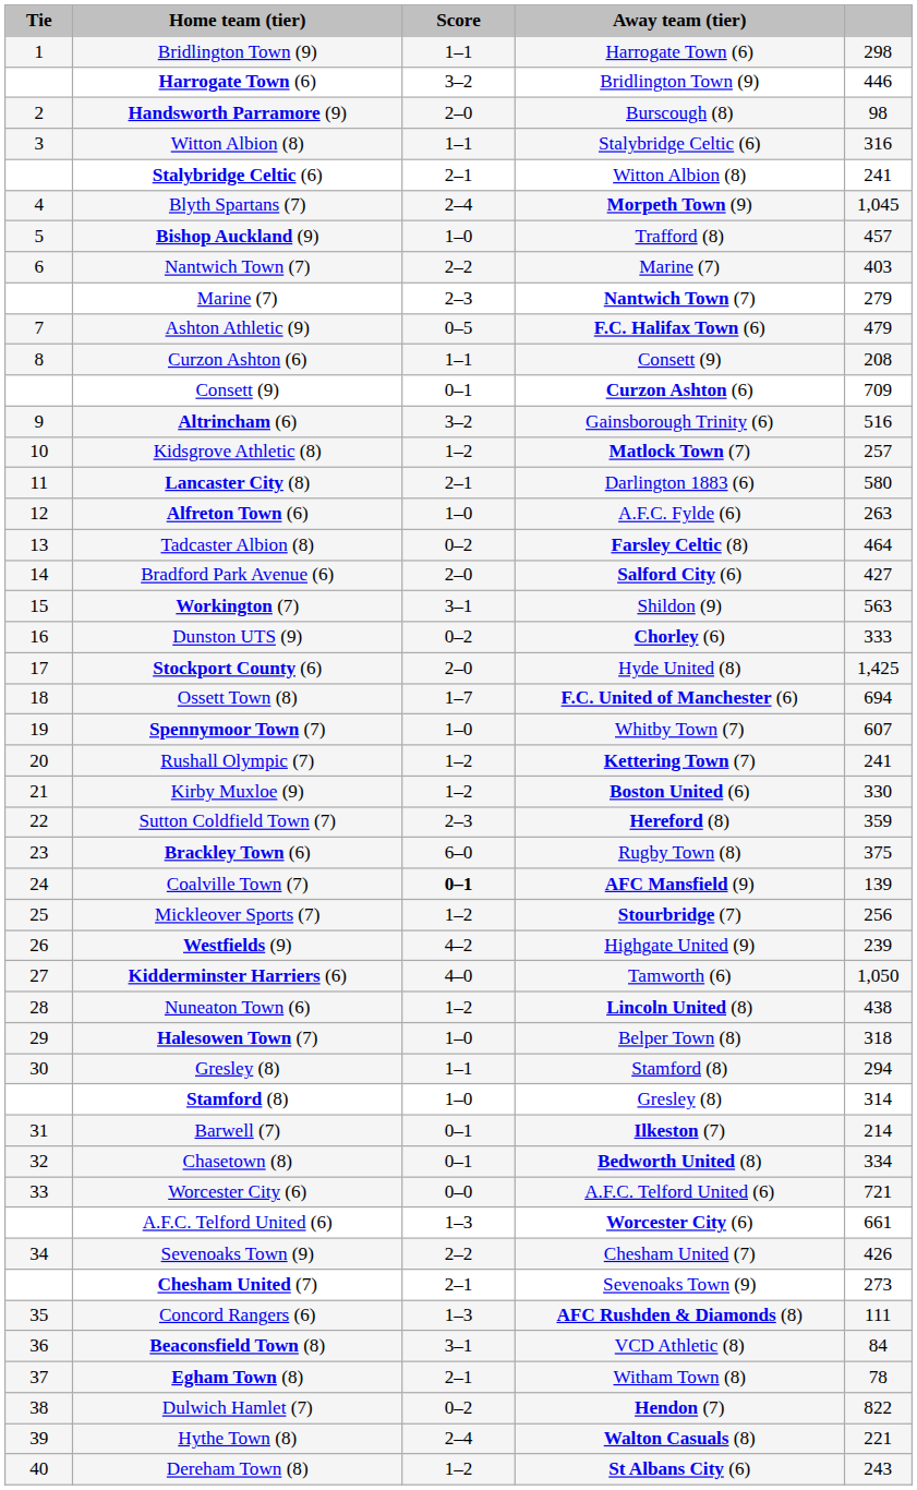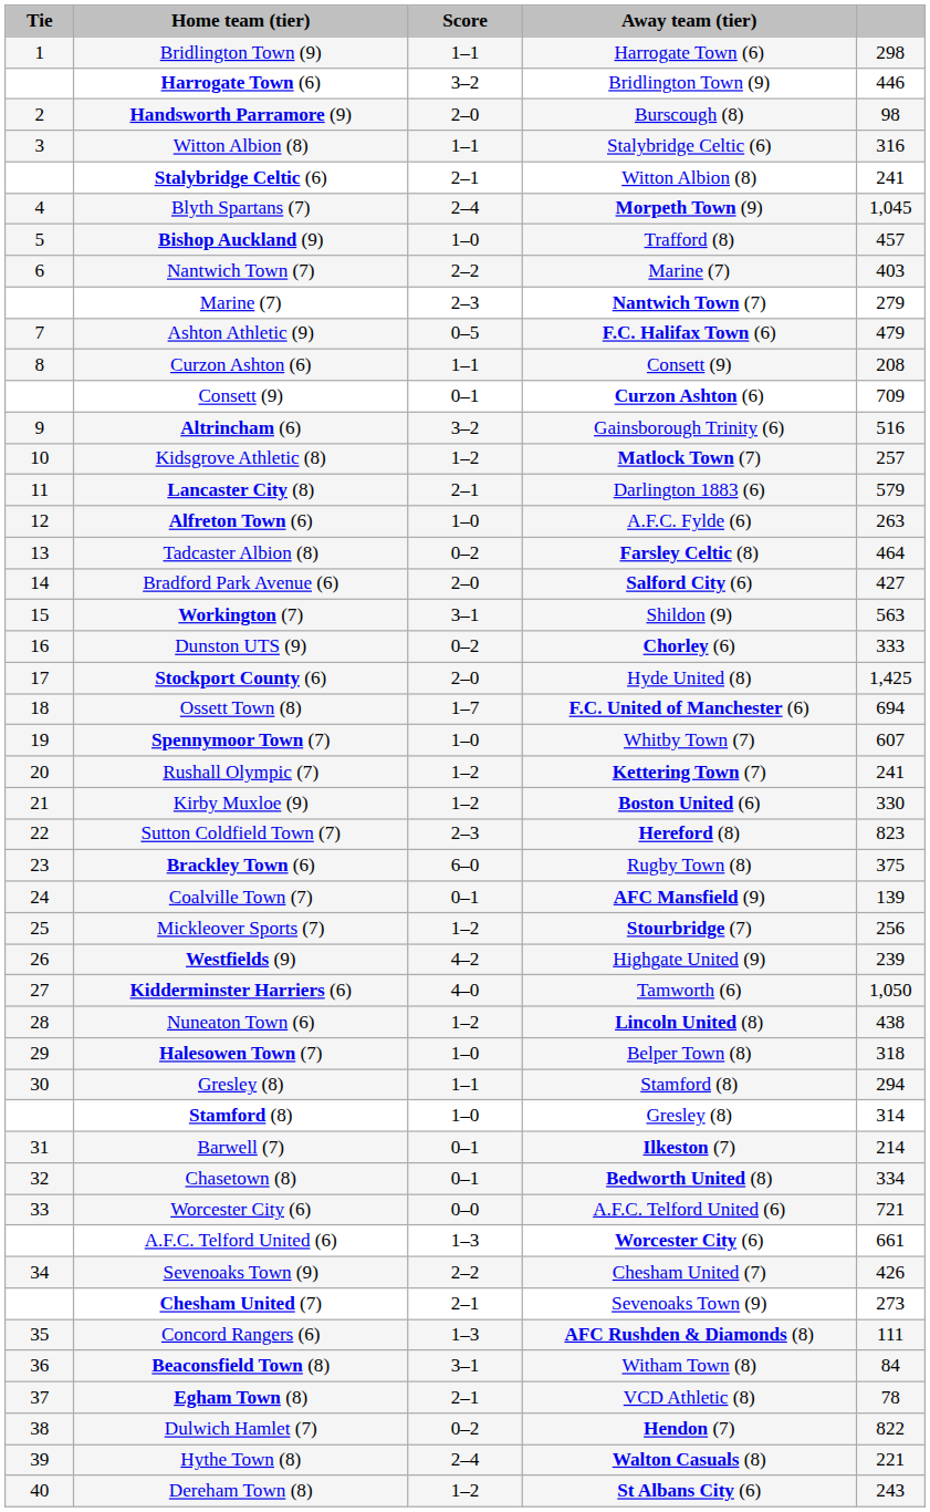Lancaster City (8) | column 5: 580 -> 579
Sutton Coldfield Town (7) | column 5: 359 -> 823
Coalville Town (7) | Score: bold -> normal
Beaconsfield Town (8) | Away team (tier): VCD Athletic (8) -> Witham Town (8)
Egham Town (8) | Away team (tier): Witham Town (8) -> VCD Athletic (8)
